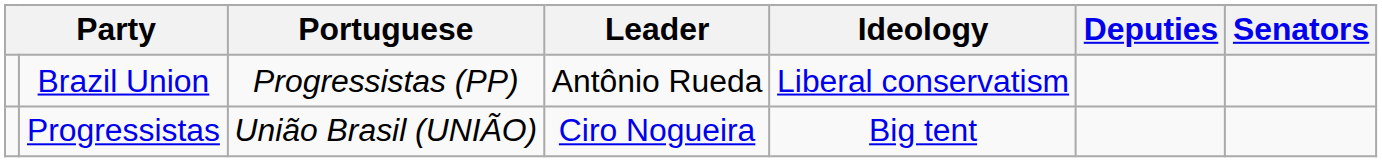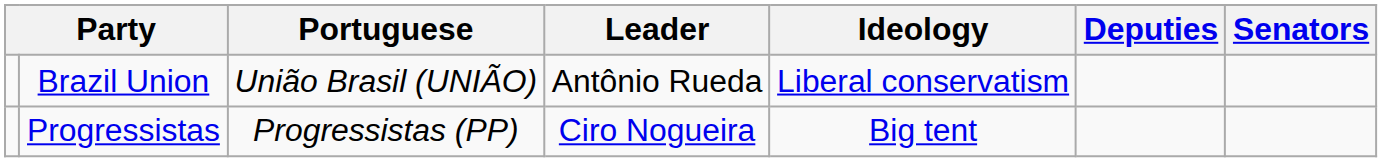Brazil Union | Portuguese: Progressistas (PP) -> União Brasil (UNIÃO)
Progressistas | Portuguese: União Brasil (UNIÃO) -> Progressistas (PP)
